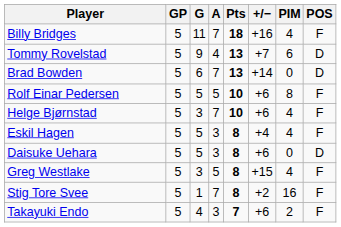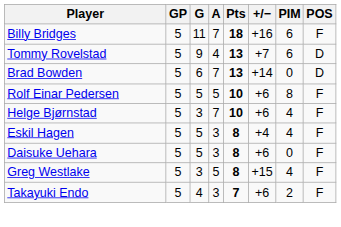Billy Bridges | PIM: 4 -> 6
Daisuke Uehara | POS: D -> F
- row: Stig Tore Svee | 5 | 1 | 7 | 8 | +2 | 16 | F
